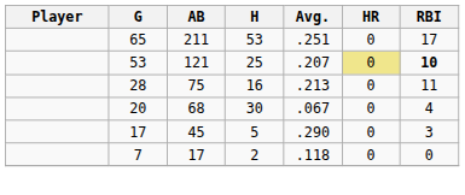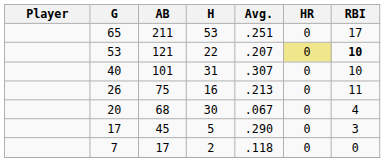121 | H: 25 -> 22
+ row: 40 | 101 | 31 | .307 | 0 | 10
75 | G: 28 -> 26
